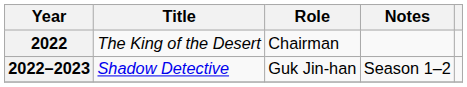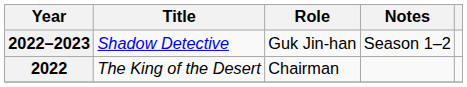rows swapped: 2022–2023 <-> 2022
